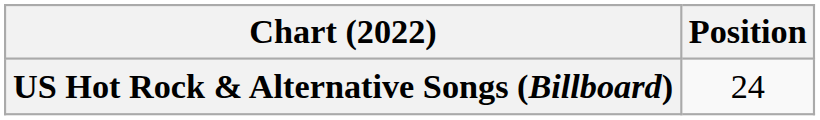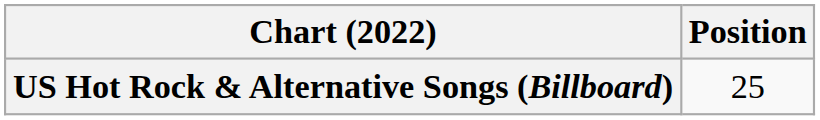US Hot Rock & Alternative Songs (Billboard) | Position: 24 -> 25
